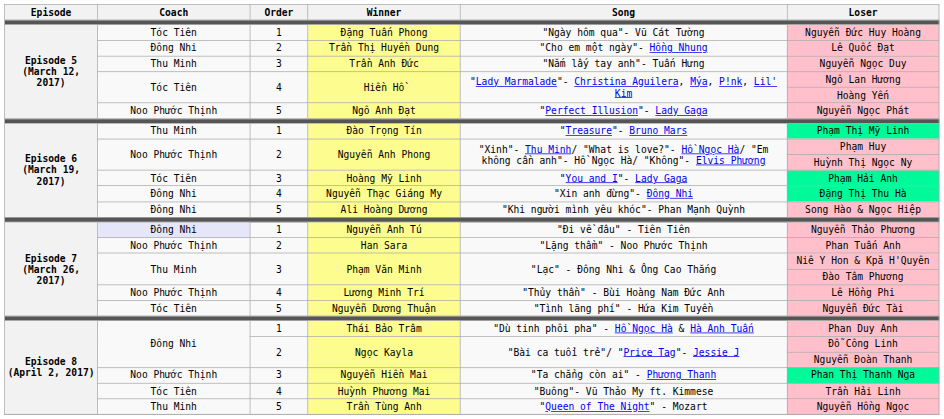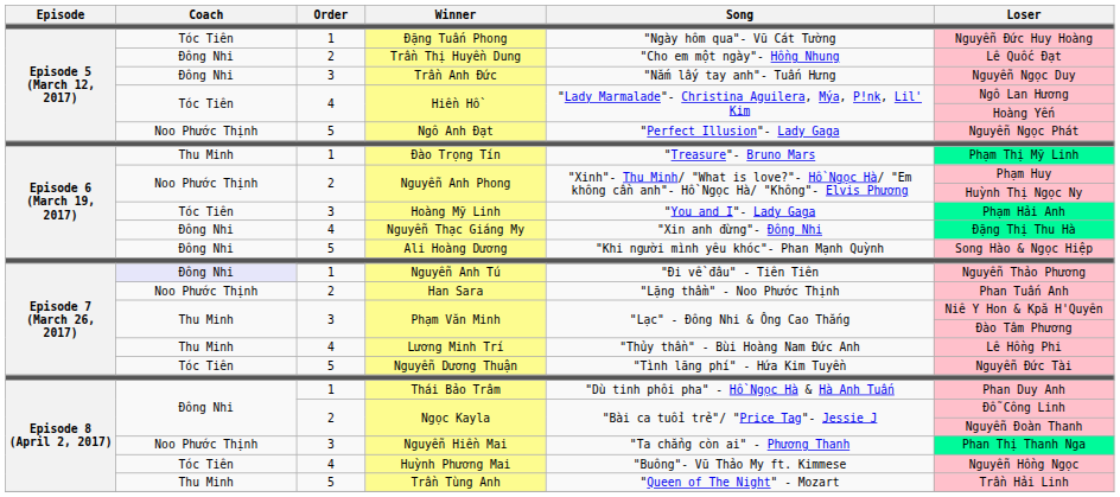Trần Anh Đức | Coach: Thu Minh -> Đông Nhi
Lương Minh Trí | Coach: Noo Phước Thịnh -> Thu Minh
Huỳnh Phương Mai | Loser: Trần Hải Linh -> Nguyễn Hồng Ngọc
Trần Tùng Anh | Loser: Nguyễn Hồng Ngọc -> Trần Hải Linh
